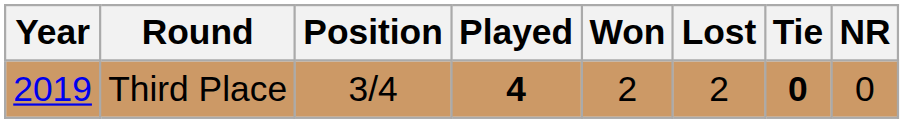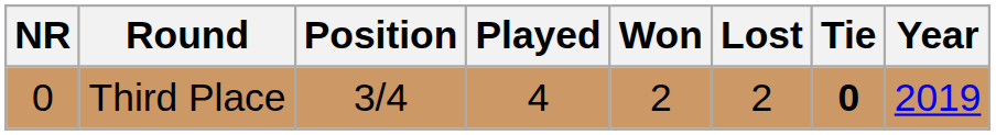columns swapped: Year <-> NR
Third Place | Played: bold -> normal
